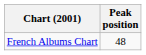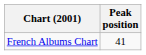French Albums Chart | Peak position: 48 -> 41
